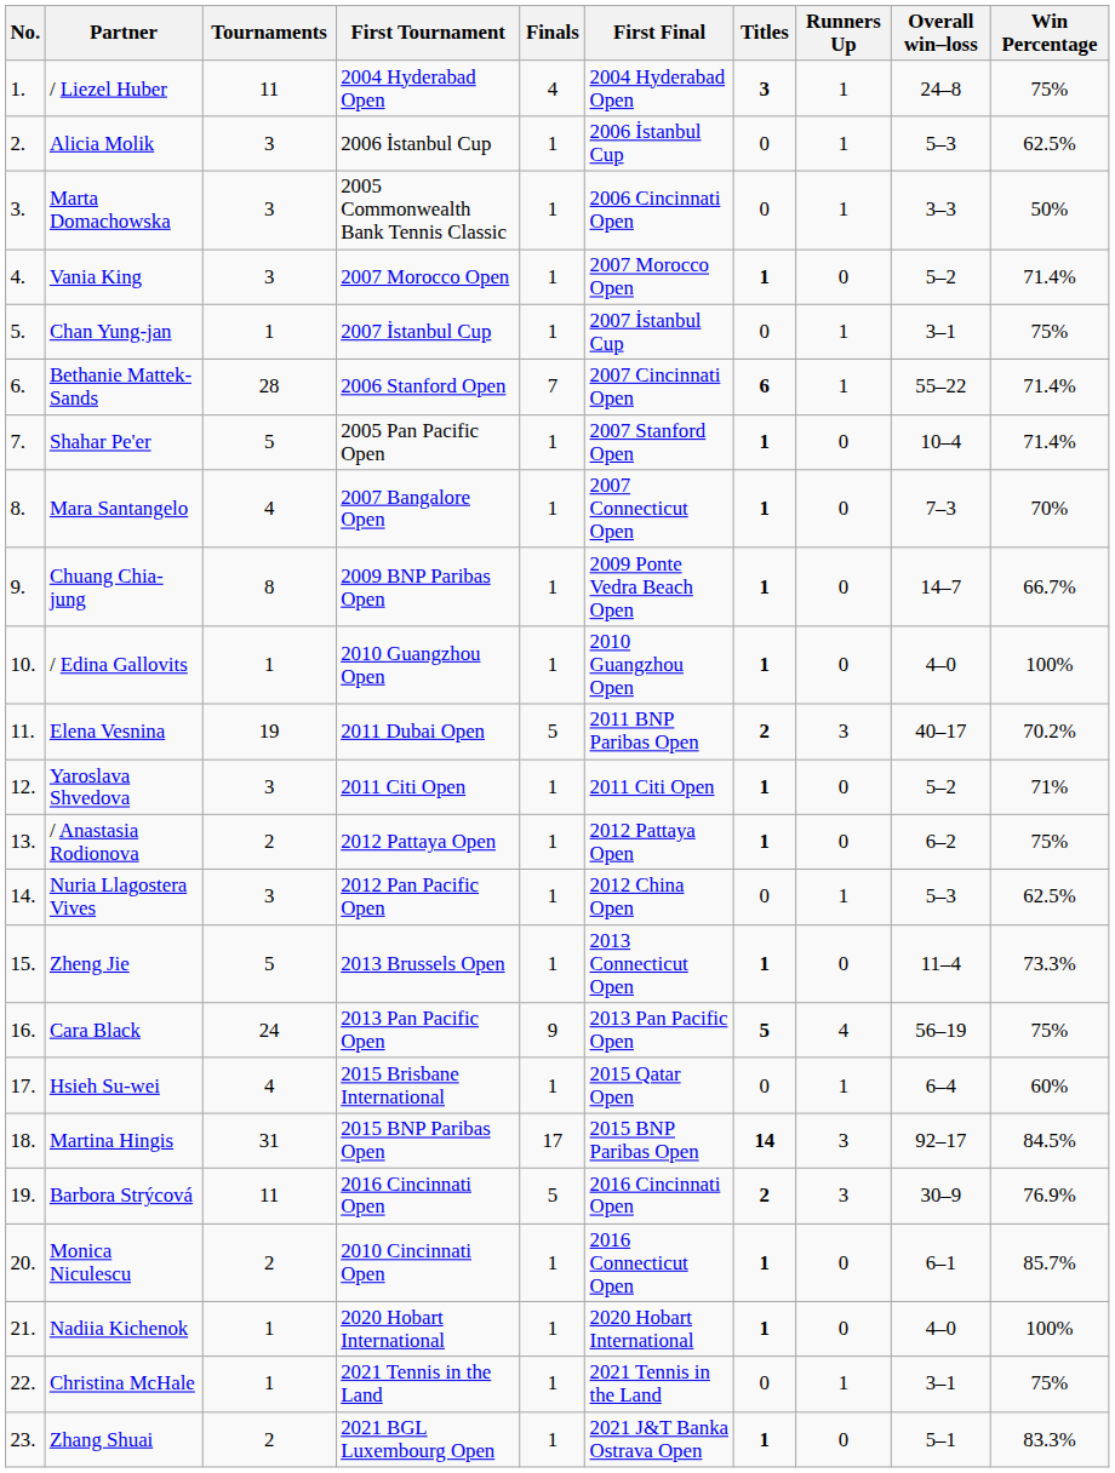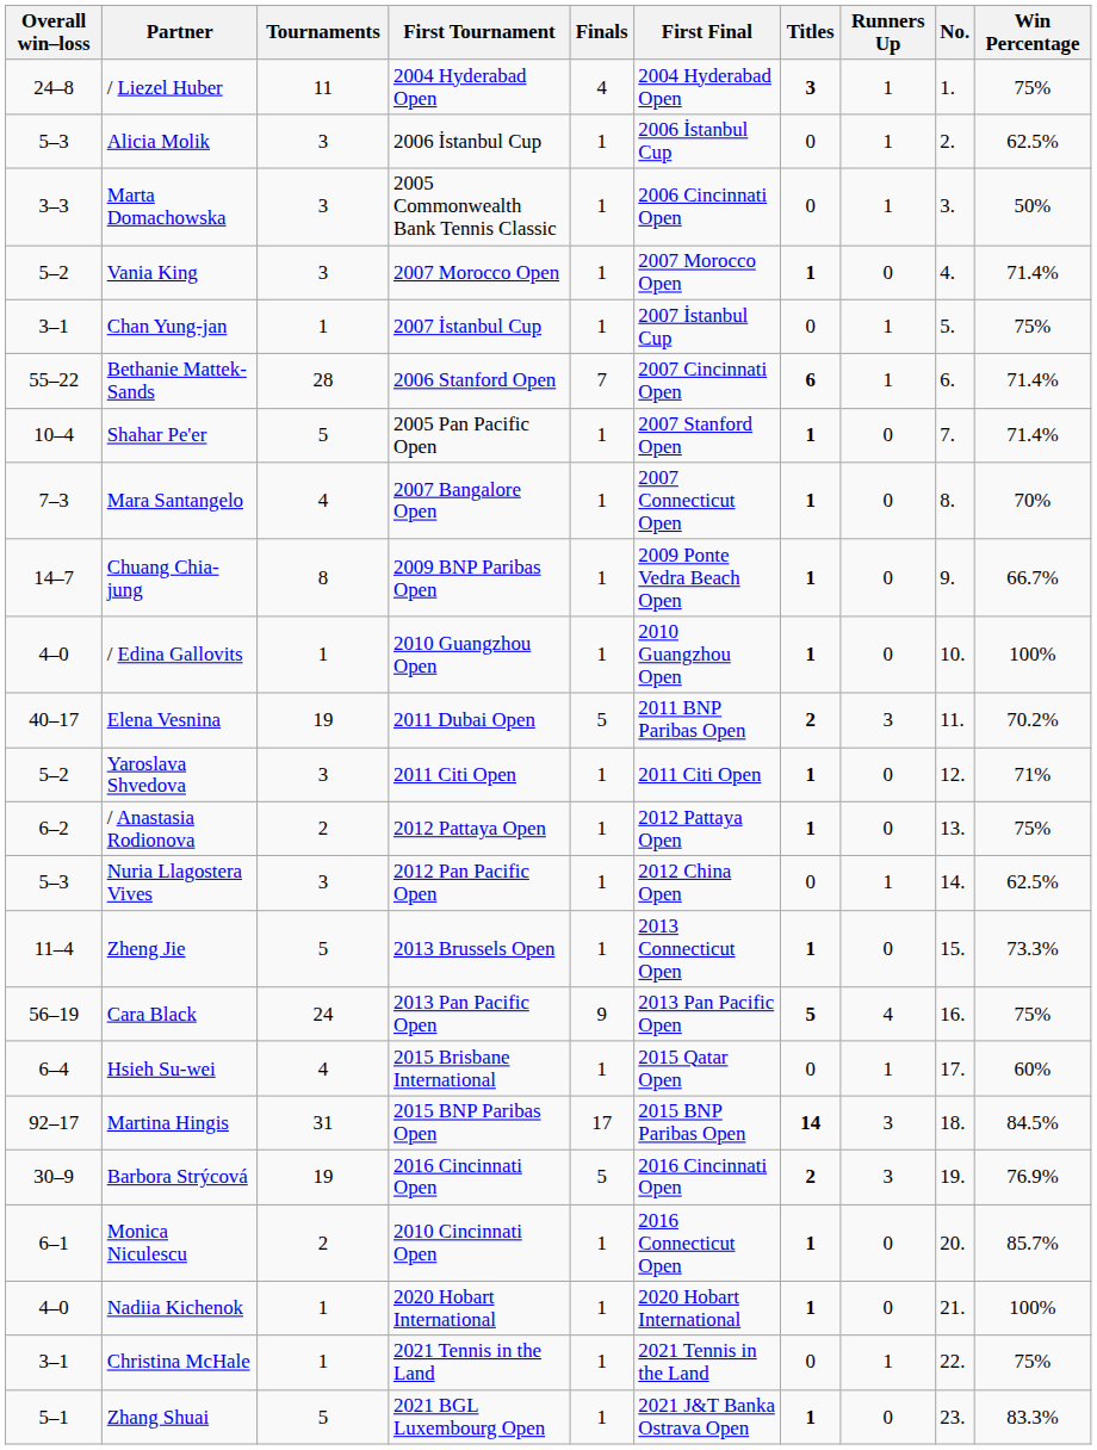columns swapped: No. <-> Overall win–loss
Barbora Strýcová | Tournaments: 11 -> 19
Zhang Shuai | Tournaments: 2 -> 5
